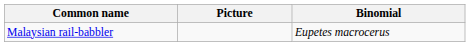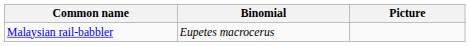columns swapped: Binomial <-> Picture
